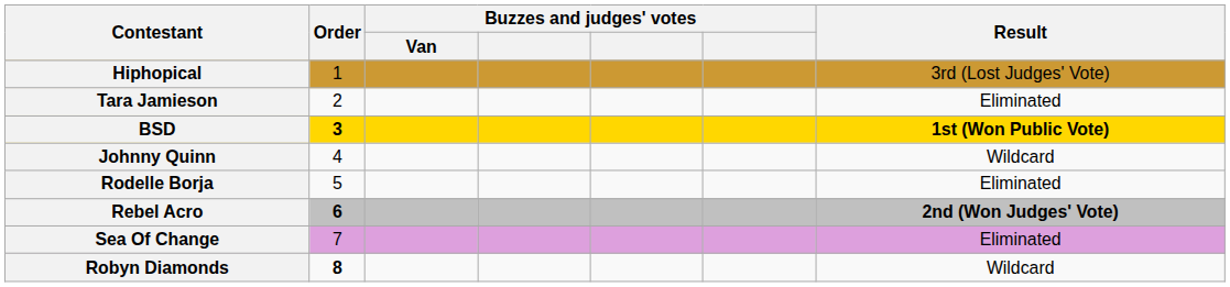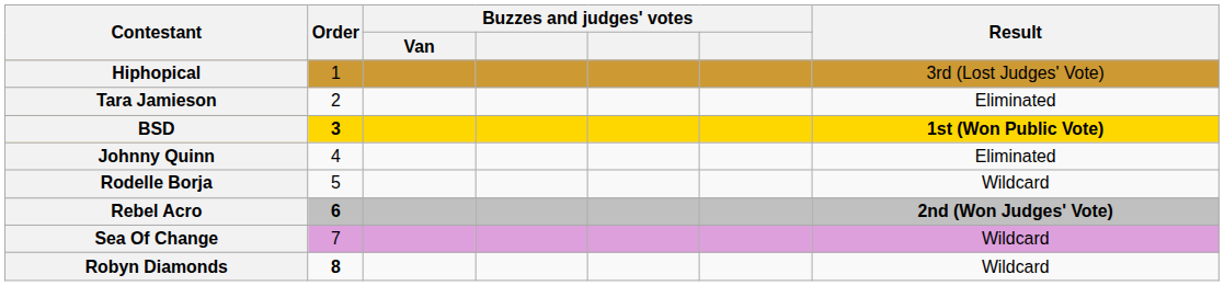Johnny Quinn | Result: Wildcard -> Eliminated
Rodelle Borja | Result: Eliminated -> Wildcard
Sea Of Change | Result: Eliminated -> Wildcard
